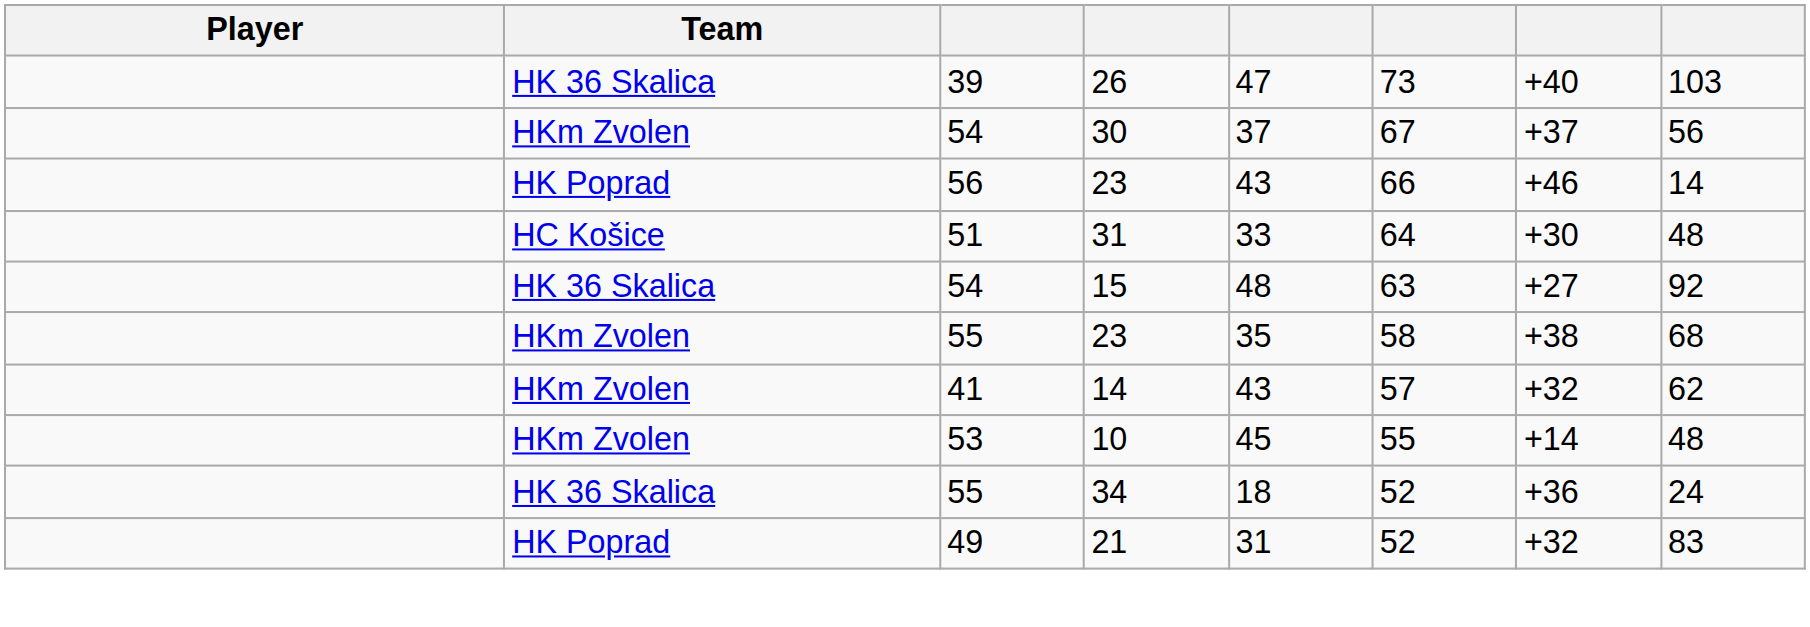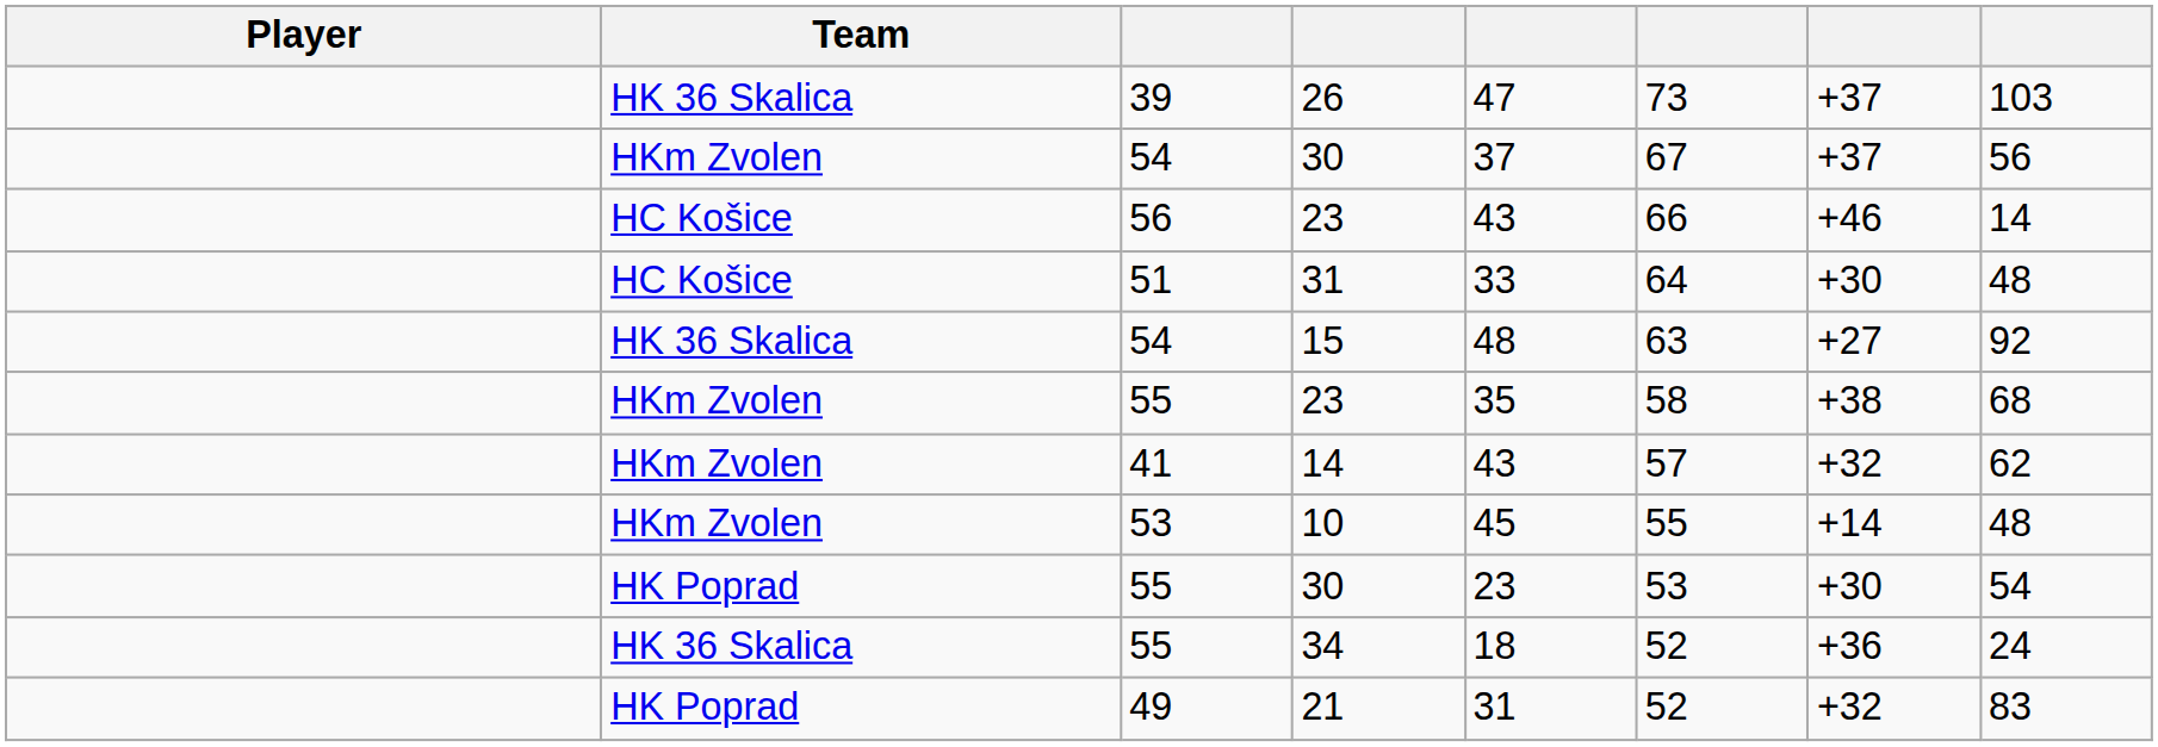26 | column 7: +40 -> +37
56 / 23 | Team: HK Poprad -> HC Košice
+ row: HK Poprad | 55 | 30 | 23 | 53 | +30 | 54
